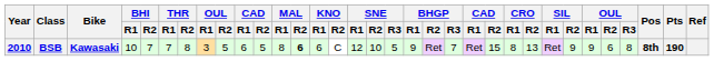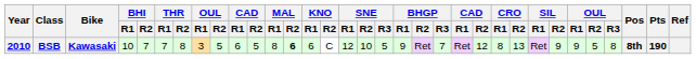BSB | column 23: 15 -> 12
BSB | column 29: 6 -> 5
